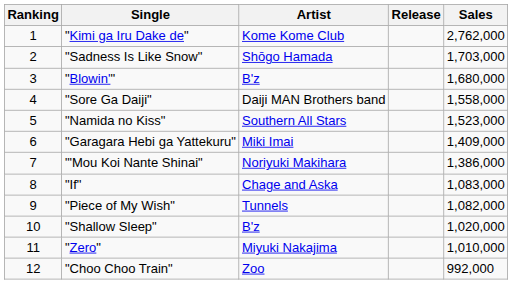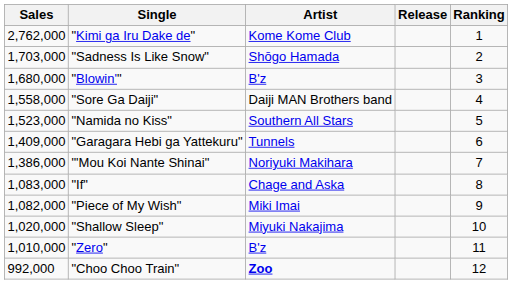columns swapped: Ranking <-> Sales
"Garagara Hebi ga Yattekuru" | Artist: Miki Imai -> Tunnels
"Piece of My Wish" | Artist: Tunnels -> Miki Imai
"Shallow Sleep" | Artist: B'z -> Miyuki Nakajima
"Zero" | Artist: Miyuki Nakajima -> B'z
"Choo Choo Train" | Artist: normal -> bold
